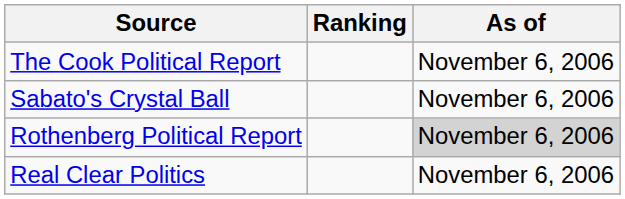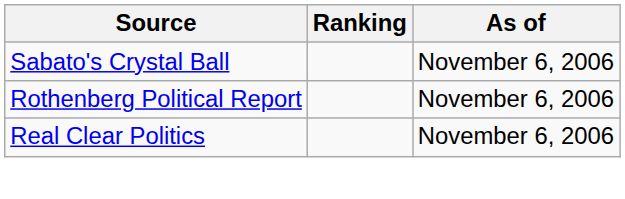- row: The Cook Political Report | November 6, 2006
Rothenberg Political Report | As of: lightgrey background -> no background
